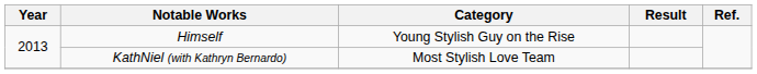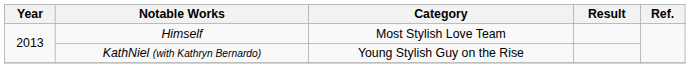Himself | Category: Young Stylish Guy on the Rise -> Most Stylish Love Team
KathNiel (with Kathryn Bernardo) | Category: Most Stylish Love Team -> Young Stylish Guy on the Rise
